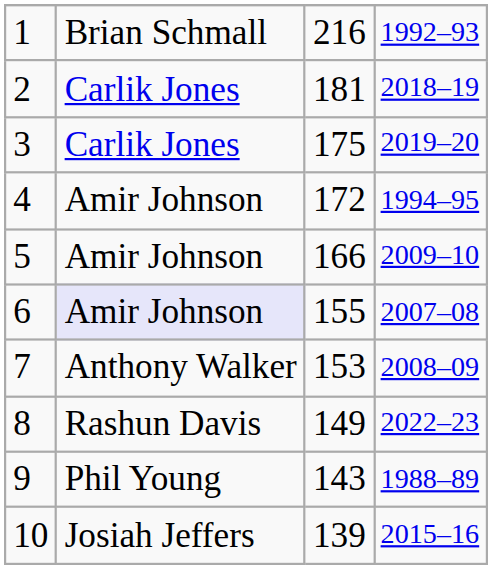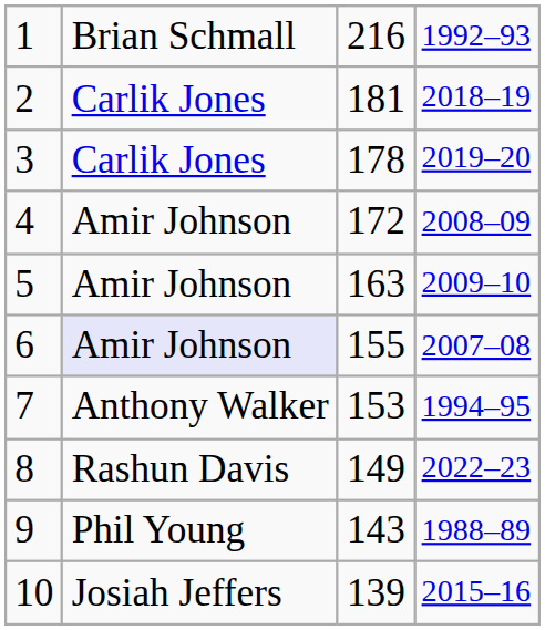3 | column 3: 175 -> 178
4 | column 4: 1994–95 -> 2008–09
5 | column 3: 166 -> 163
7 | column 4: 2008–09 -> 1994–95
